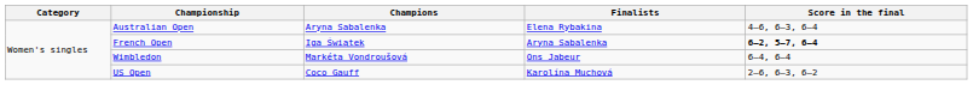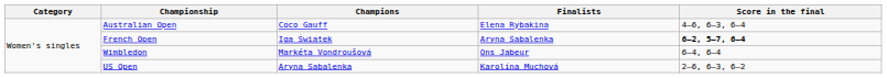Australian Open | Champions: Aryna Sabalenka -> Coco Gauff
US Open | Champions: Coco Gauff -> Aryna Sabalenka
